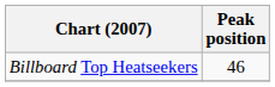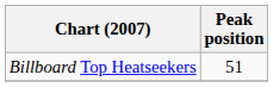Billboard Top Heatseekers | Peak position: 46 -> 51
